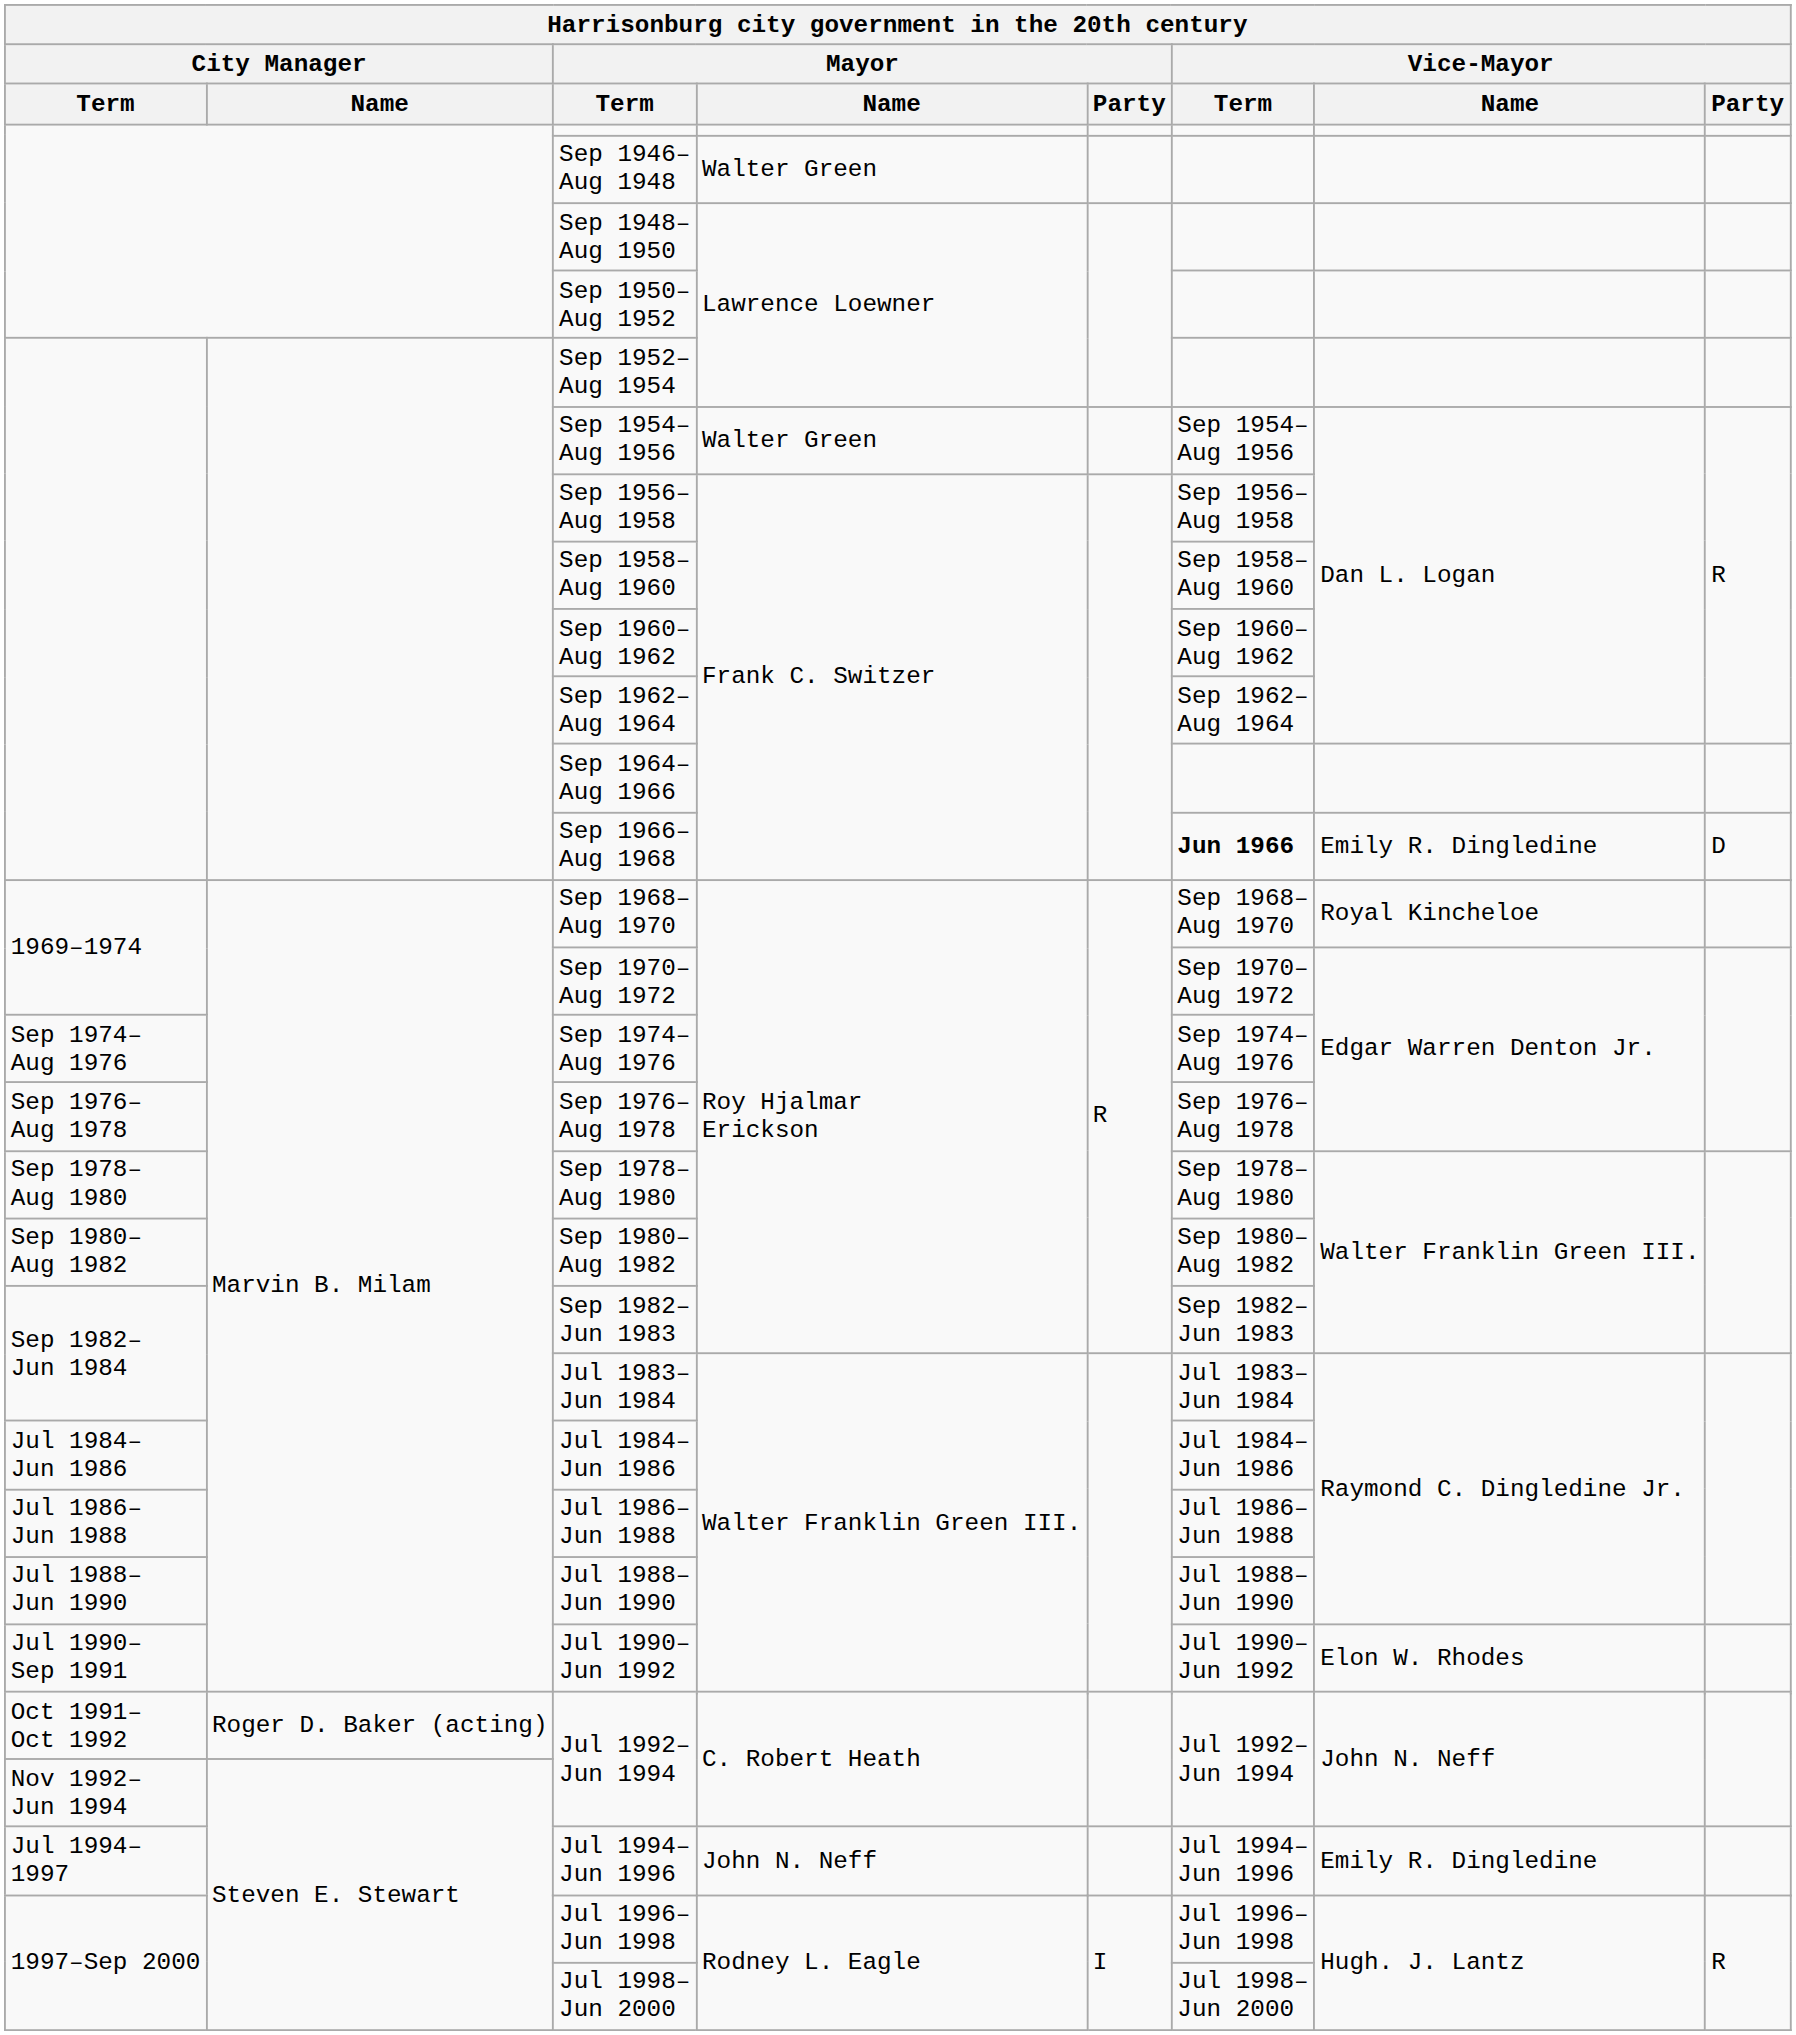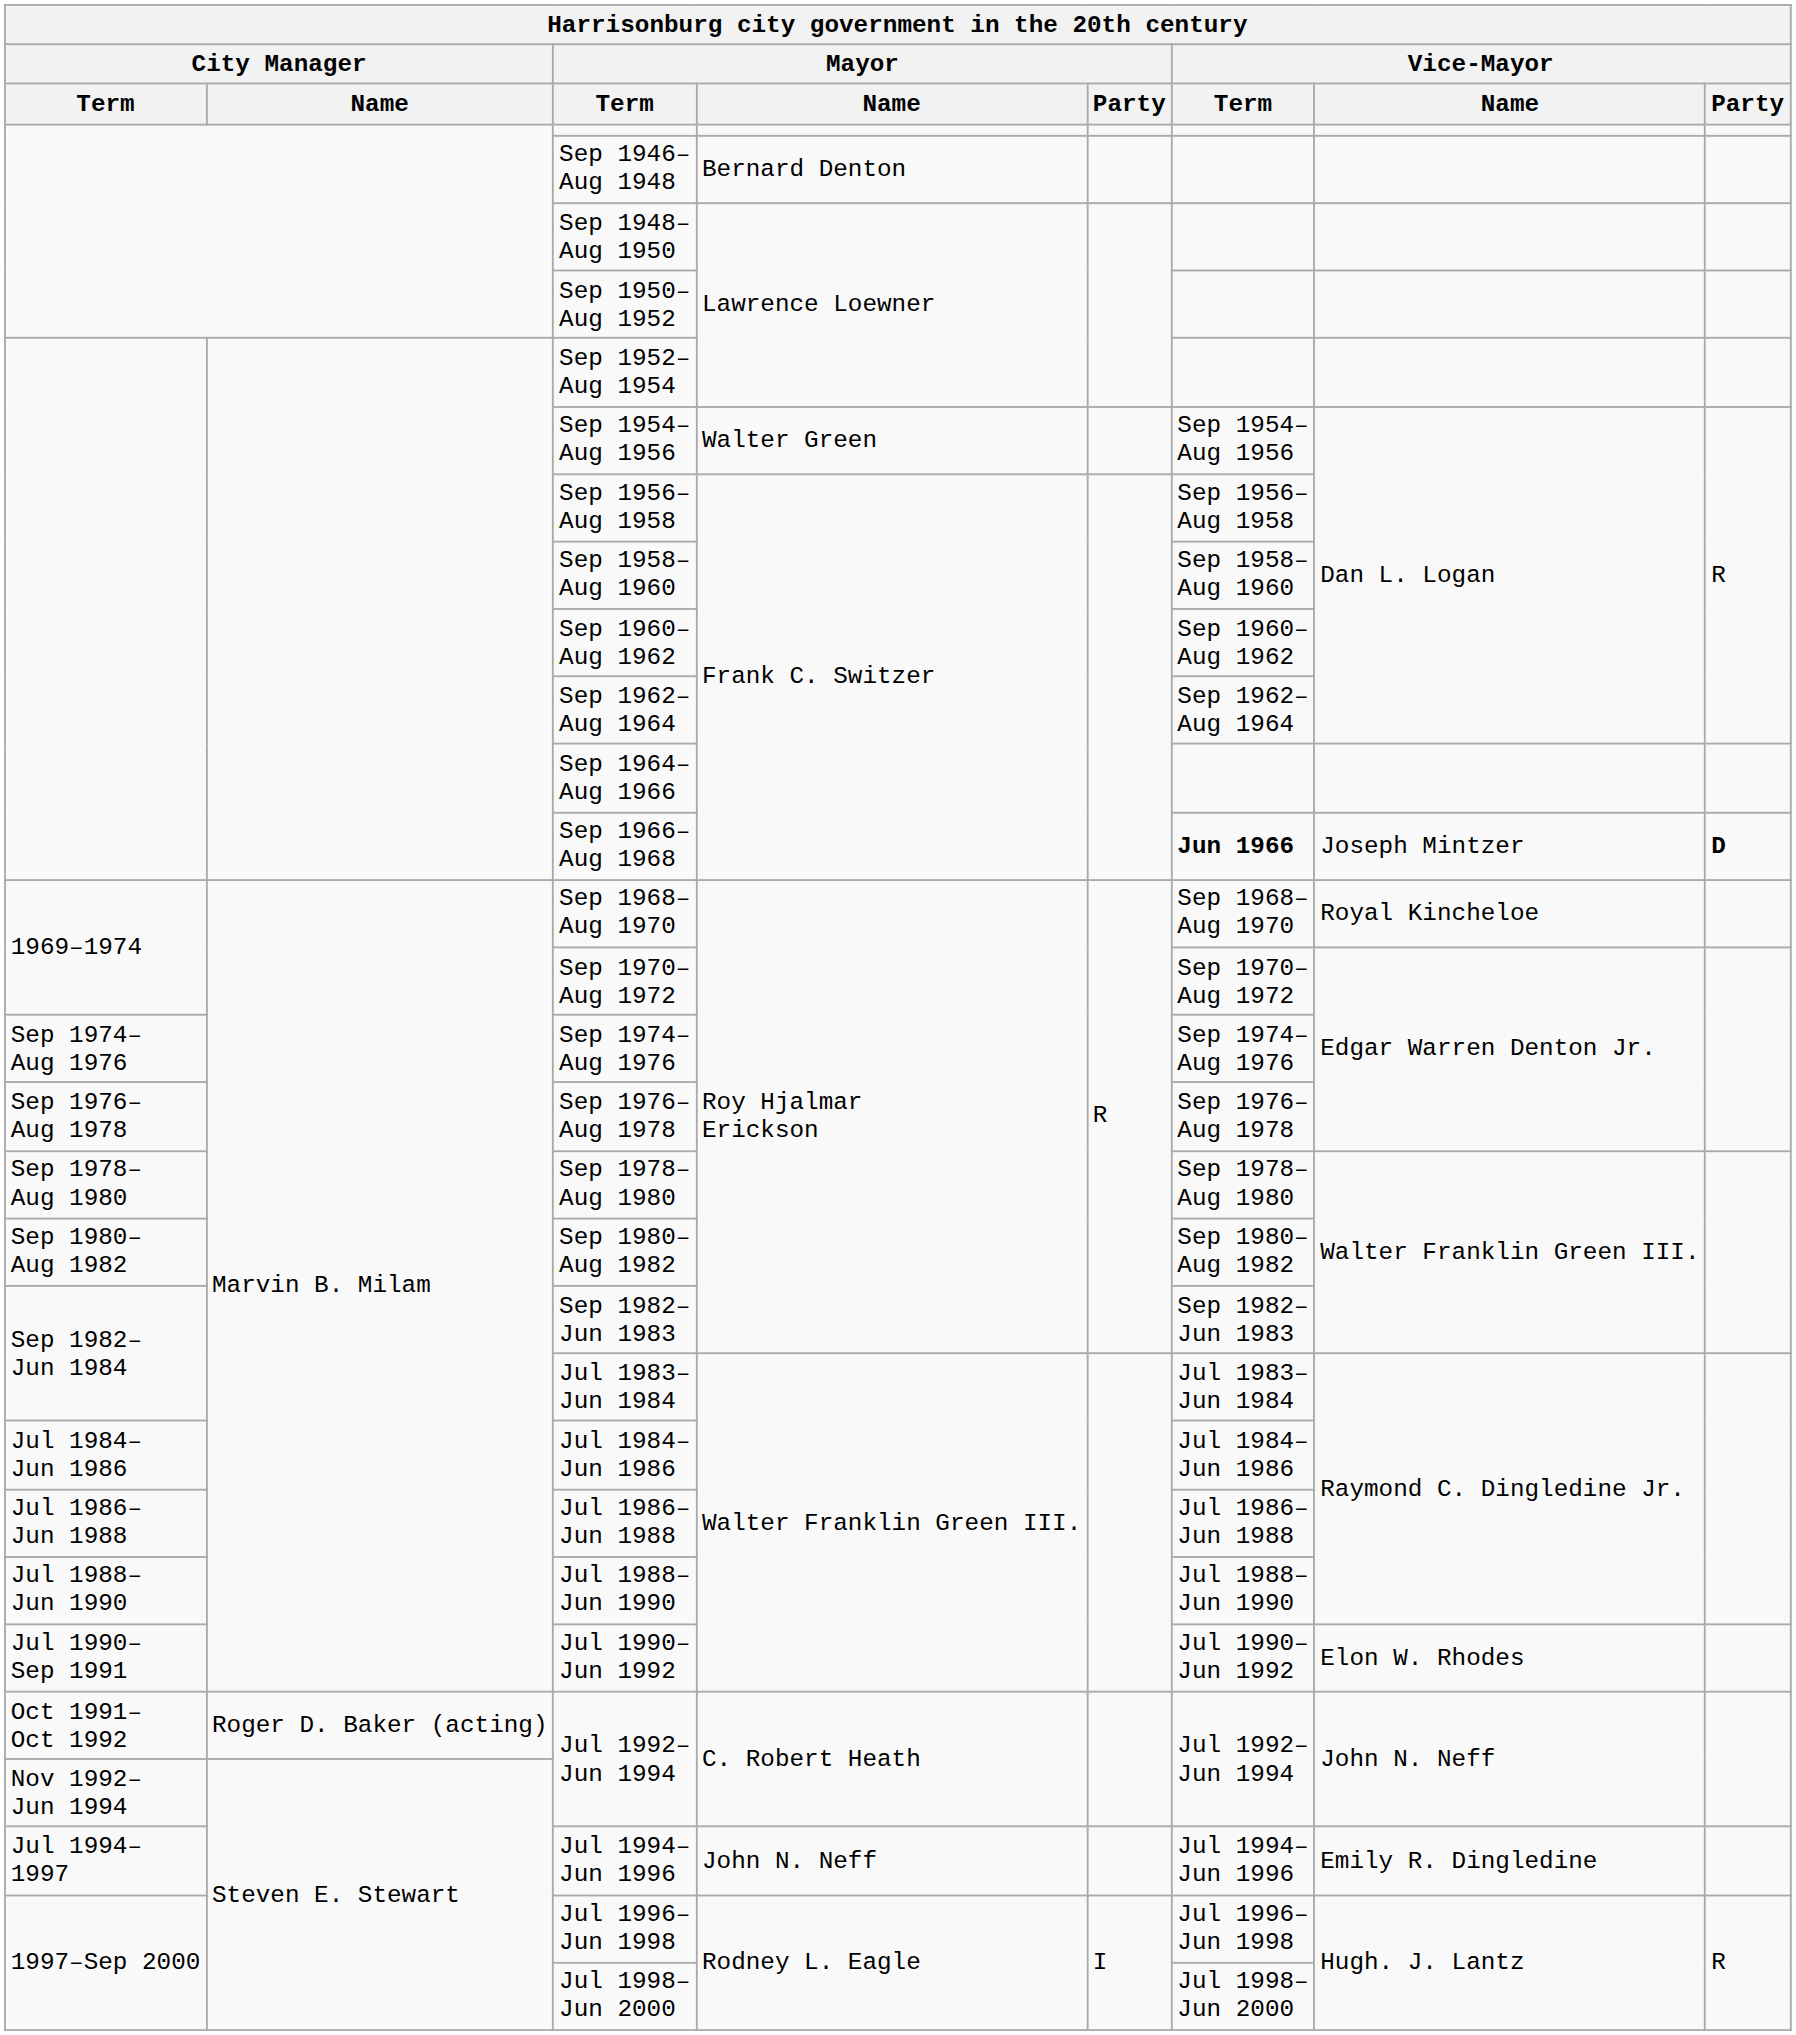Sep 1946– Aug 1948 | Mayor / Name: Walter Green -> Bernard Denton
Sep 1966– Aug 1968 | Vice-Mayor / Name: Emily R. Dingledine -> Joseph Mintzer
Sep 1966– Aug 1968 | Vice-Mayor / Party: normal -> bold
